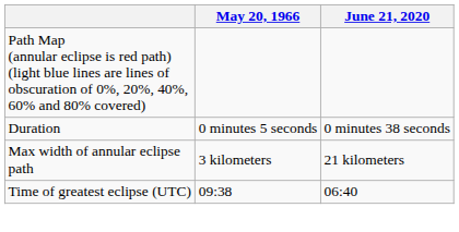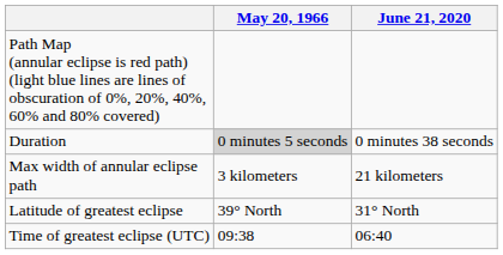Duration | May 20, 1966: no background -> lightgrey background
+ row: Latitude of greatest eclipse | 39° North | 31° North
